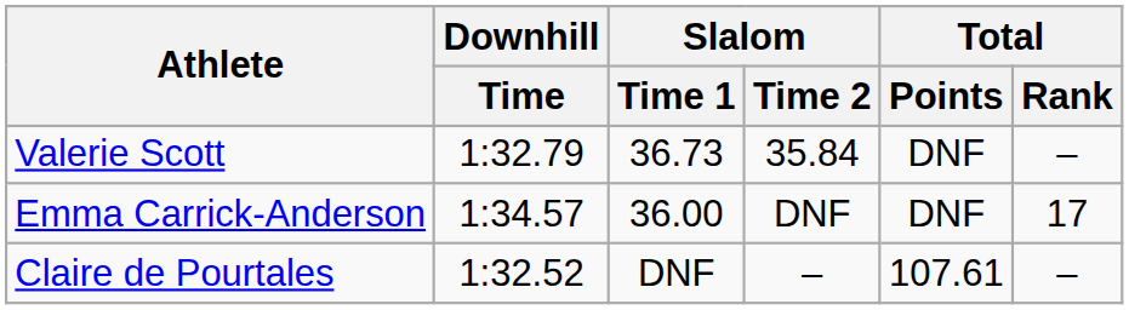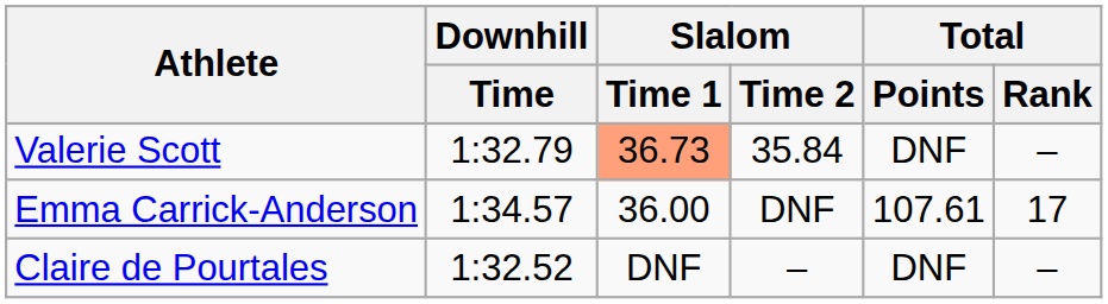Valerie Scott | Slalom / Time 1: no background -> lightsalmon background
Emma Carrick-Anderson | Total / Points: DNF -> 107.61
Claire de Pourtales | Total / Points: 107.61 -> DNF
